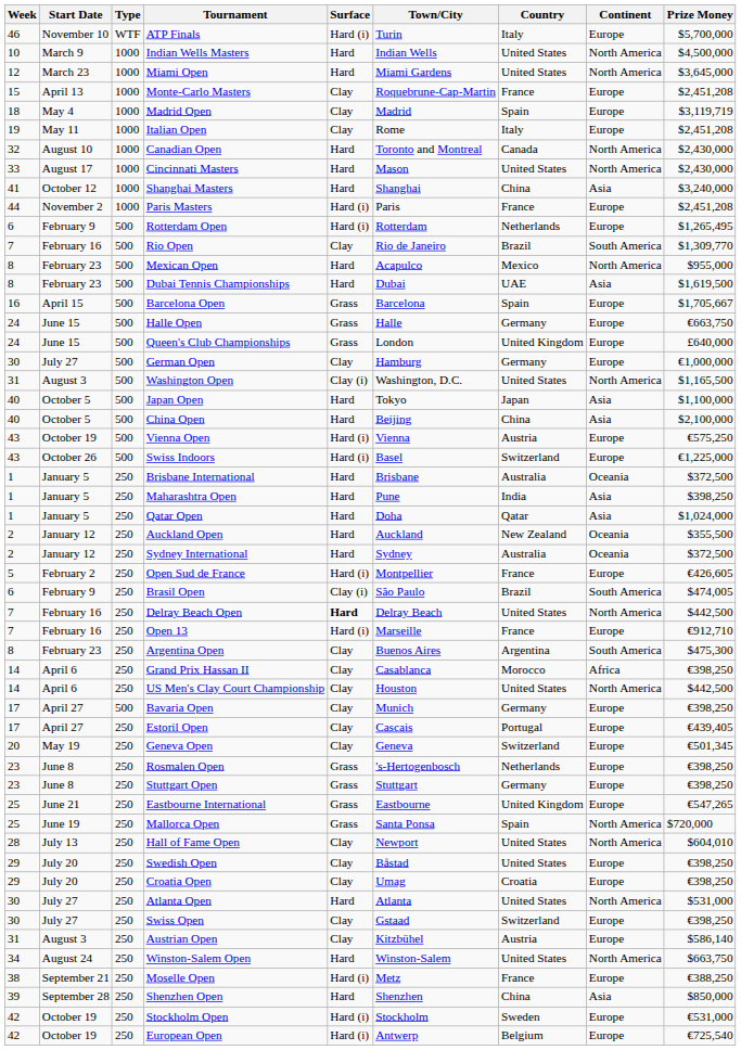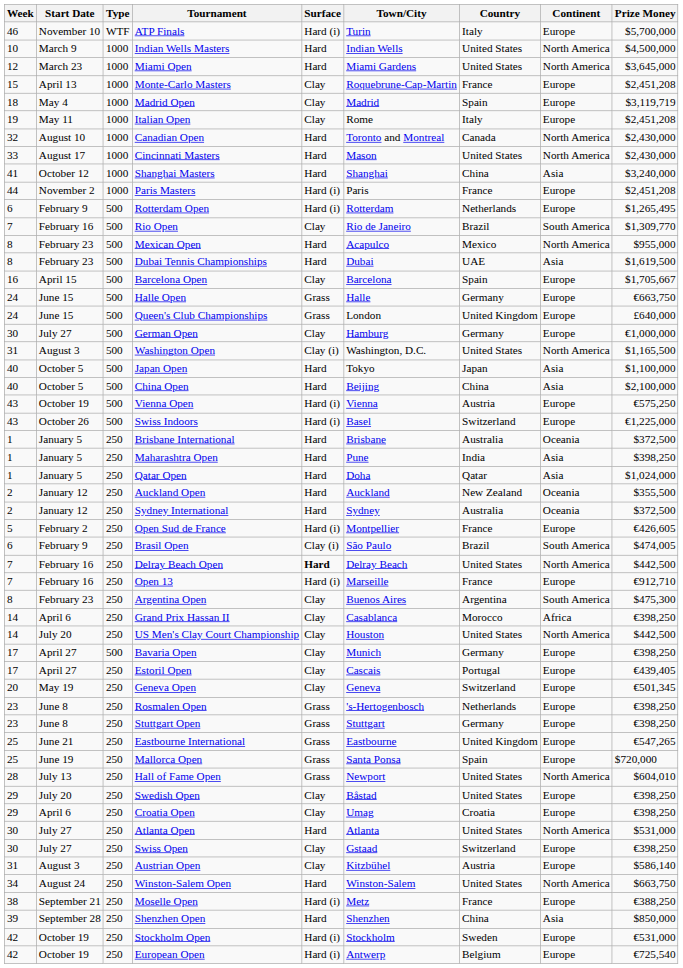Barcelona Open | Surface: Grass -> Clay
US Men's Clay Court Championship | Start Date: April 6 -> July 20
Mallorca Open | Continent: North America -> Europe
Hall of Fame Open | Surface: Clay -> Grass
Croatia Open | Start Date: July 20 -> April 6
